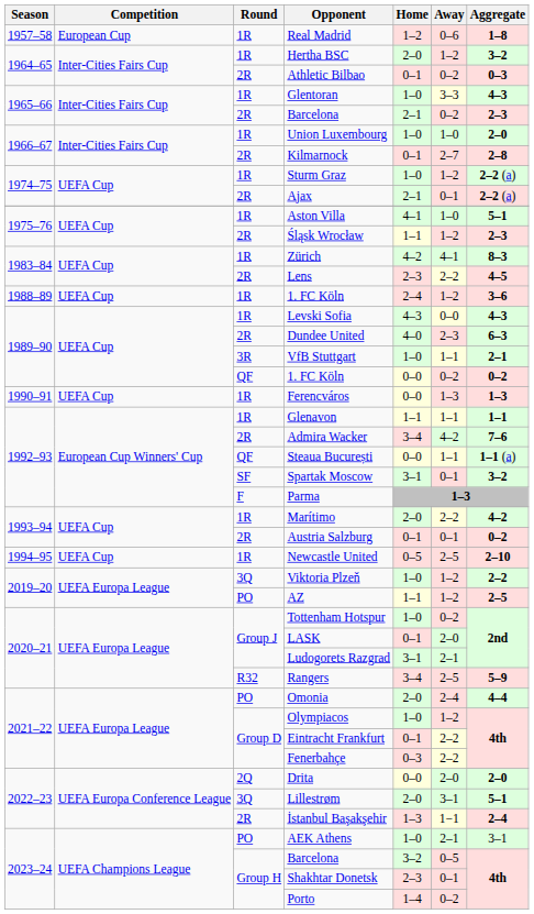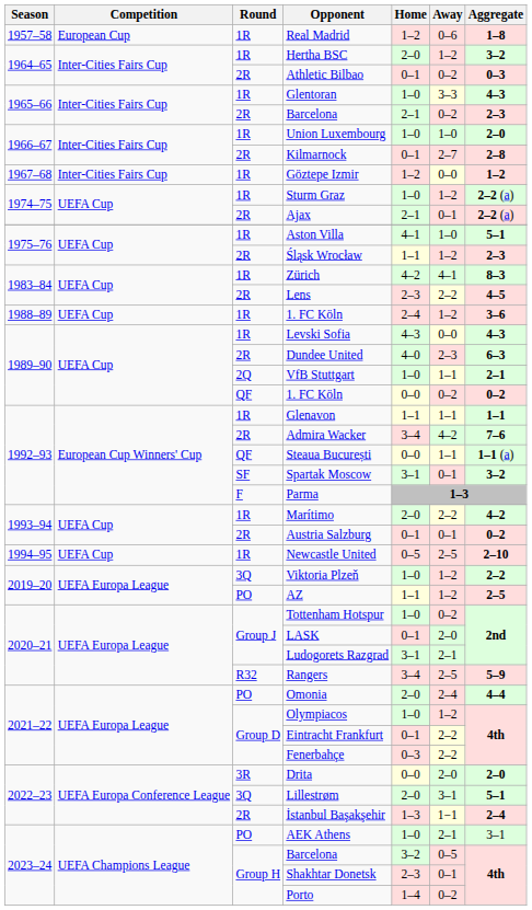+ row: 1967–68 | Inter-Cities Fairs Cup | 1R | Göztepe Izmir | 1–2 | 0–0 | 1–2
VfB Stuttgart | Round: 3R -> 2Q
- row: 1990–91 | UEFA Cup | 1R | Ferencváros | 0–0 | 1–3 | 1–3
Drita | Round: 2Q -> 3R
